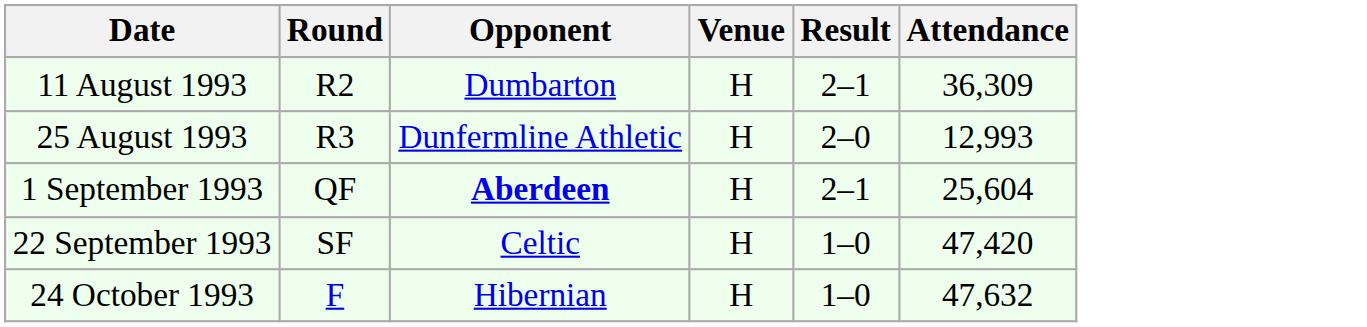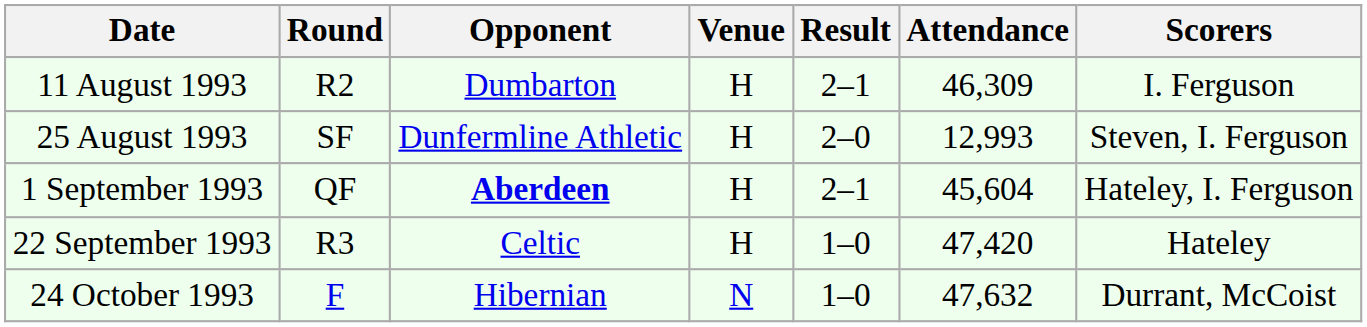+ column: Scorers | I. Ferguson | Steven, I. Ferguson | Hateley, I. Ferguson | Hateley | Durrant, McCoist
11 August 1993 | Attendance: 36,309 -> 46,309
25 August 1993 | Round: R3 -> SF
1 September 1993 | Attendance: 25,604 -> 45,604
22 September 1993 | Round: SF -> R3
24 October 1993 | Venue: H -> N
